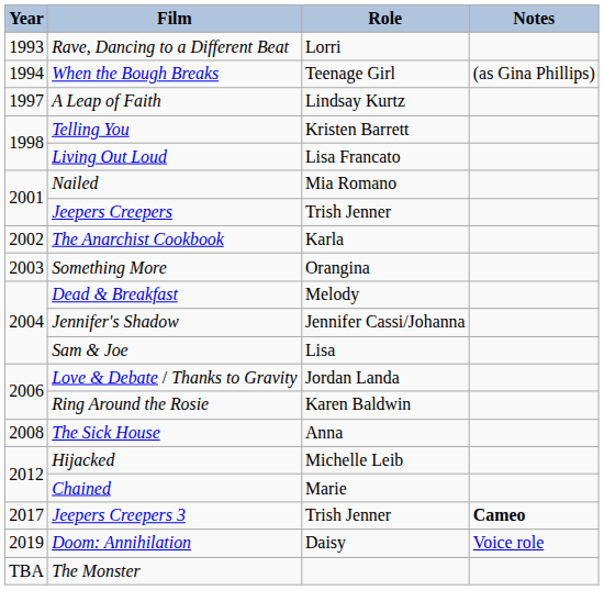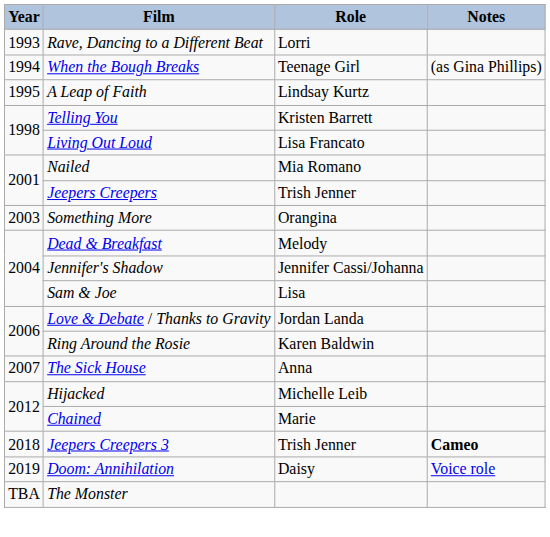A Leap of Faith | Year: 1997 -> 1995
- row: 2002 | The Anarchist Cookbook | Karla
The Sick House | Year: 2008 -> 2007
Jeepers Creepers 3 | Year: 2017 -> 2018
